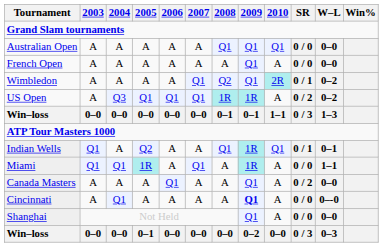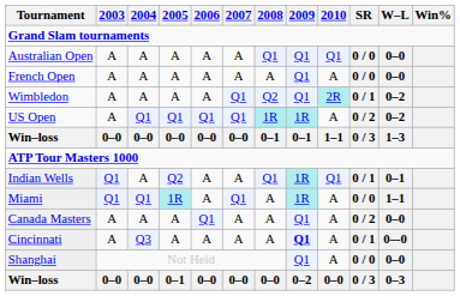US Open | 2004: Q3 -> Q1
Cincinnati | 2004: Q1 -> Q3
Cincinnati | SR: 0 / 0 -> 0 / 1
